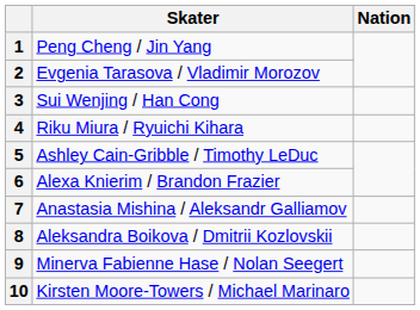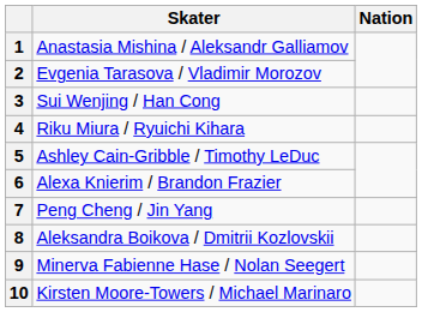1 | Skater: Peng Cheng / Jin Yang -> Anastasia Mishina / Aleksandr Galliamov
7 | Skater: Anastasia Mishina / Aleksandr Galliamov -> Peng Cheng / Jin Yang
